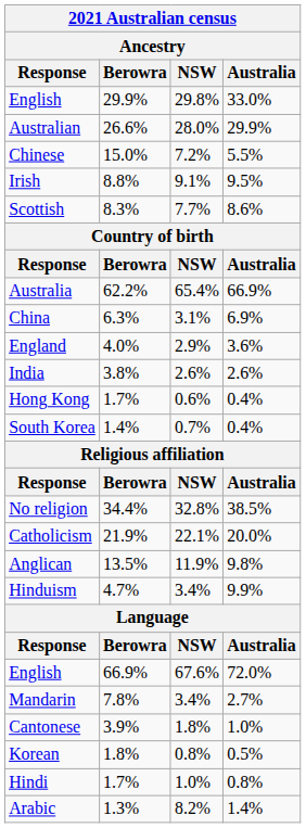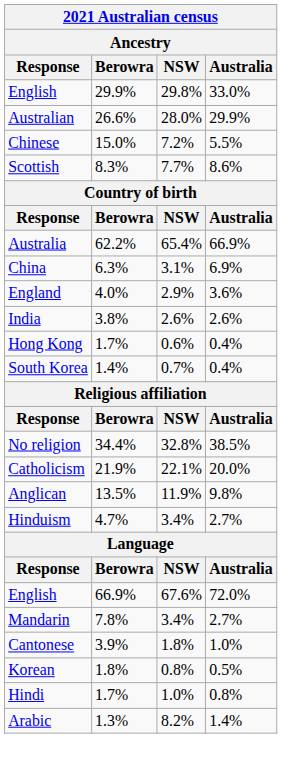- row: Irish | 8.8% | 9.1% | 9.5%
Hinduism | Australia: 9.9% -> 2.7%
